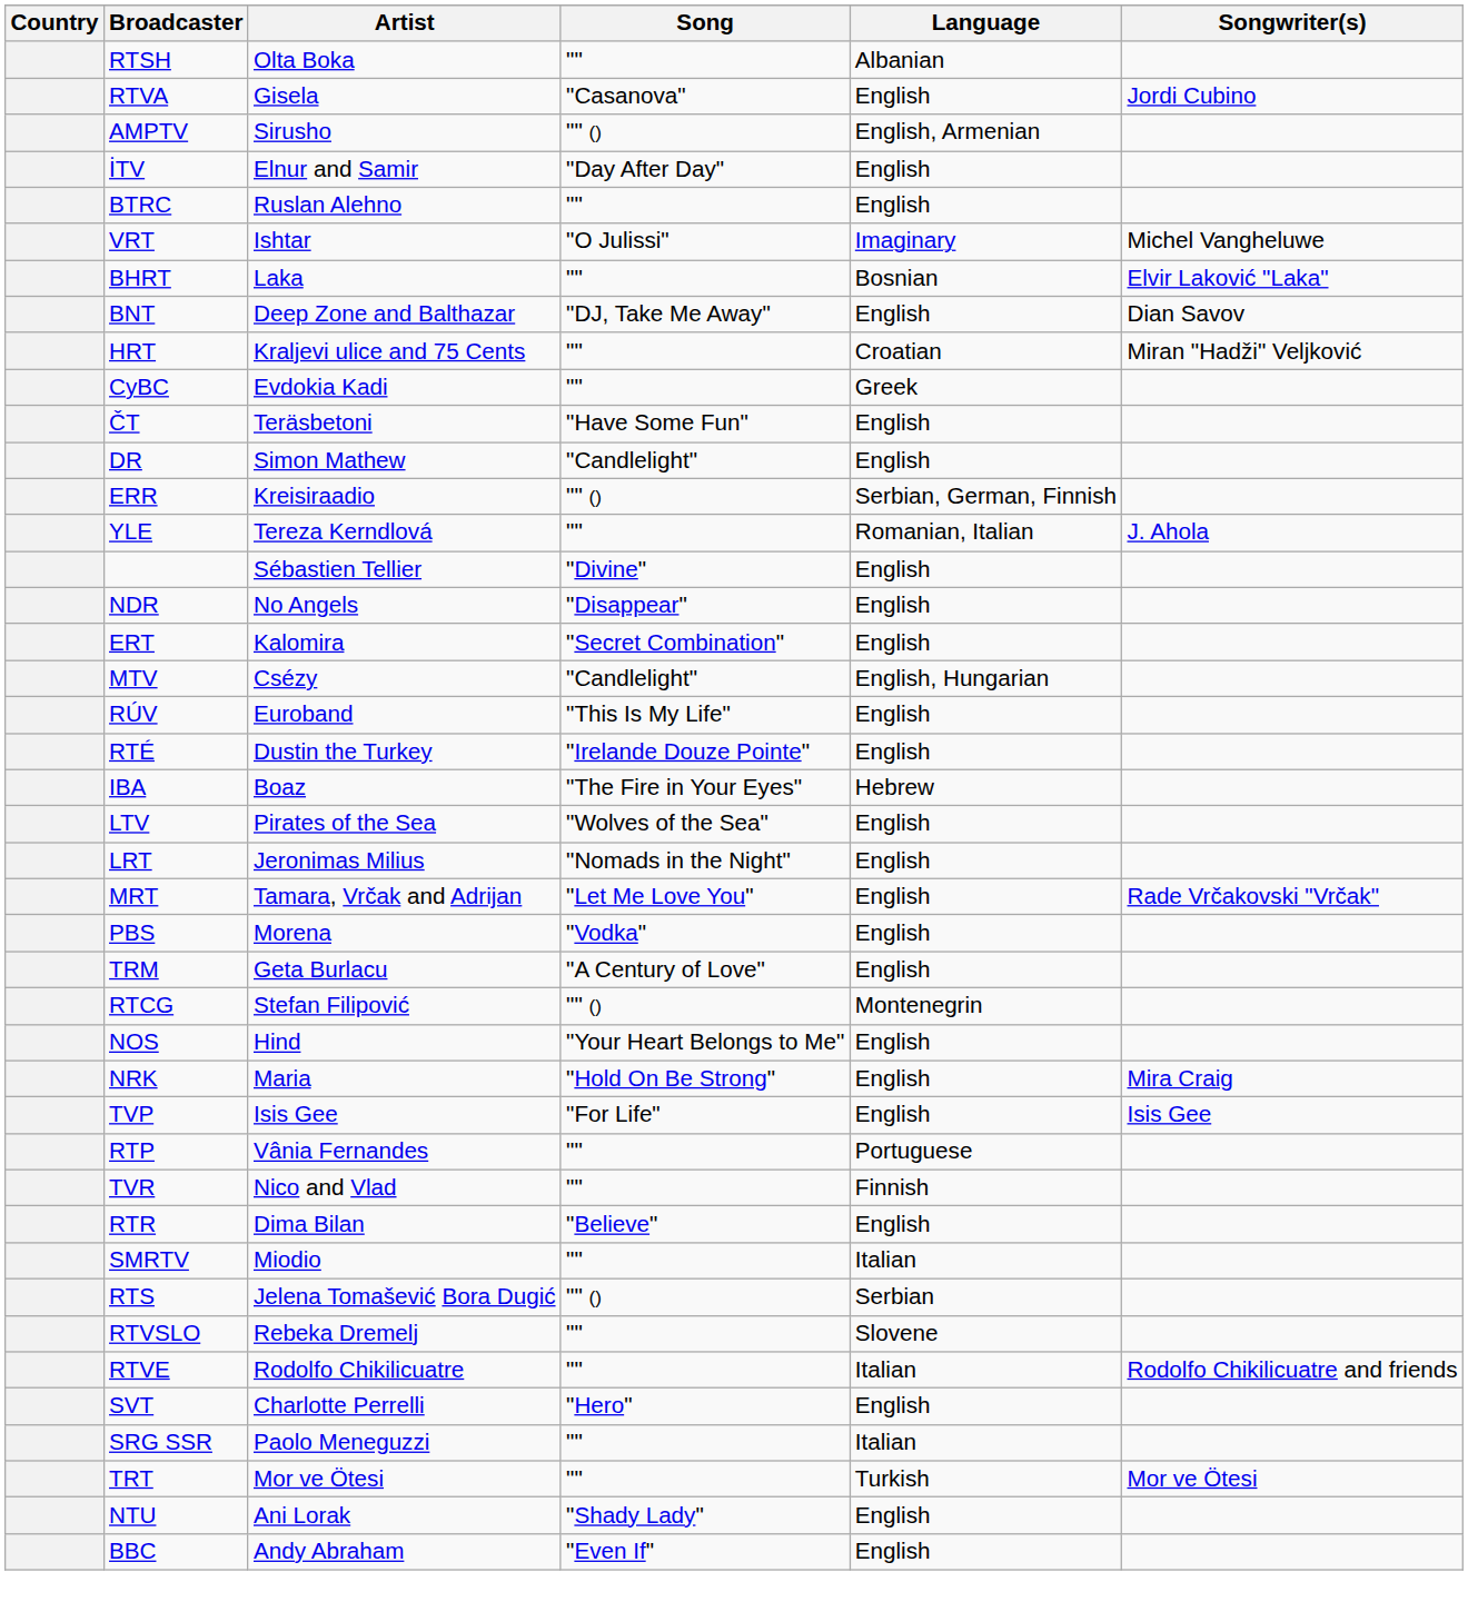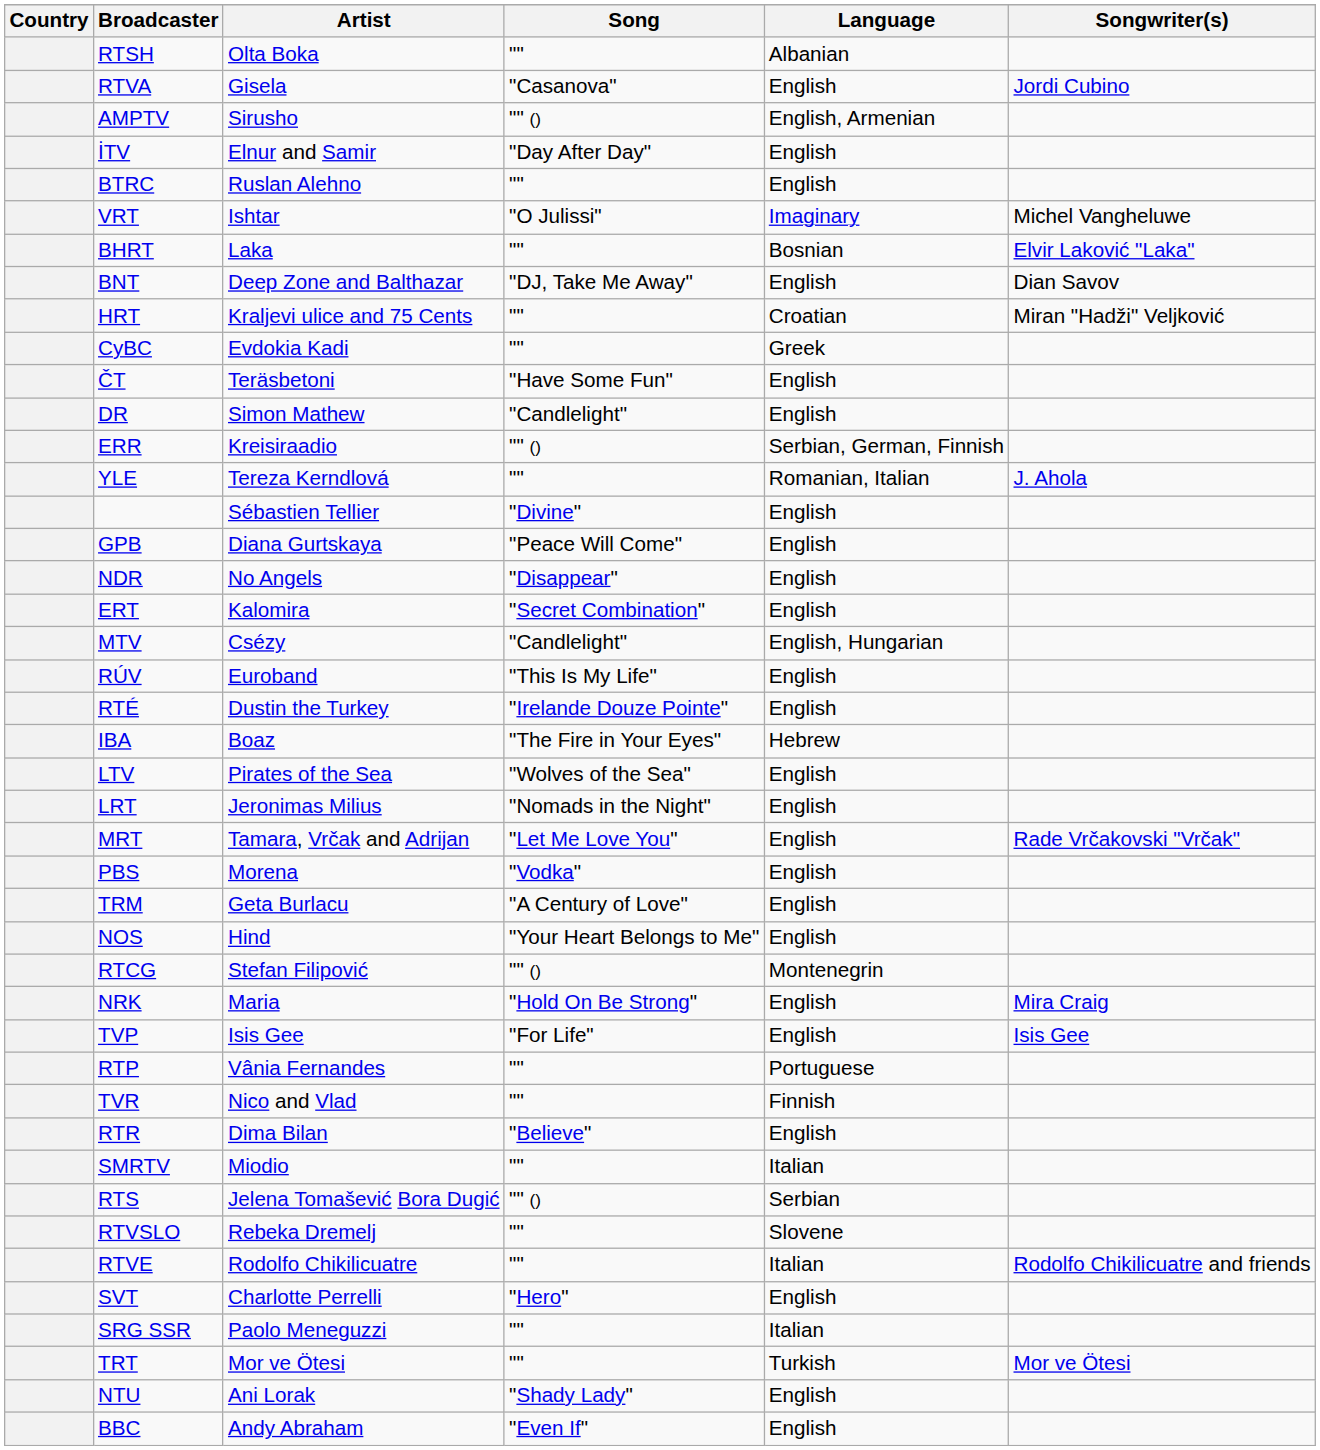+ row: GPB | Diana Gurtskaya | "Peace Will Come" | English
rows swapped: RTCG <-> NOS
